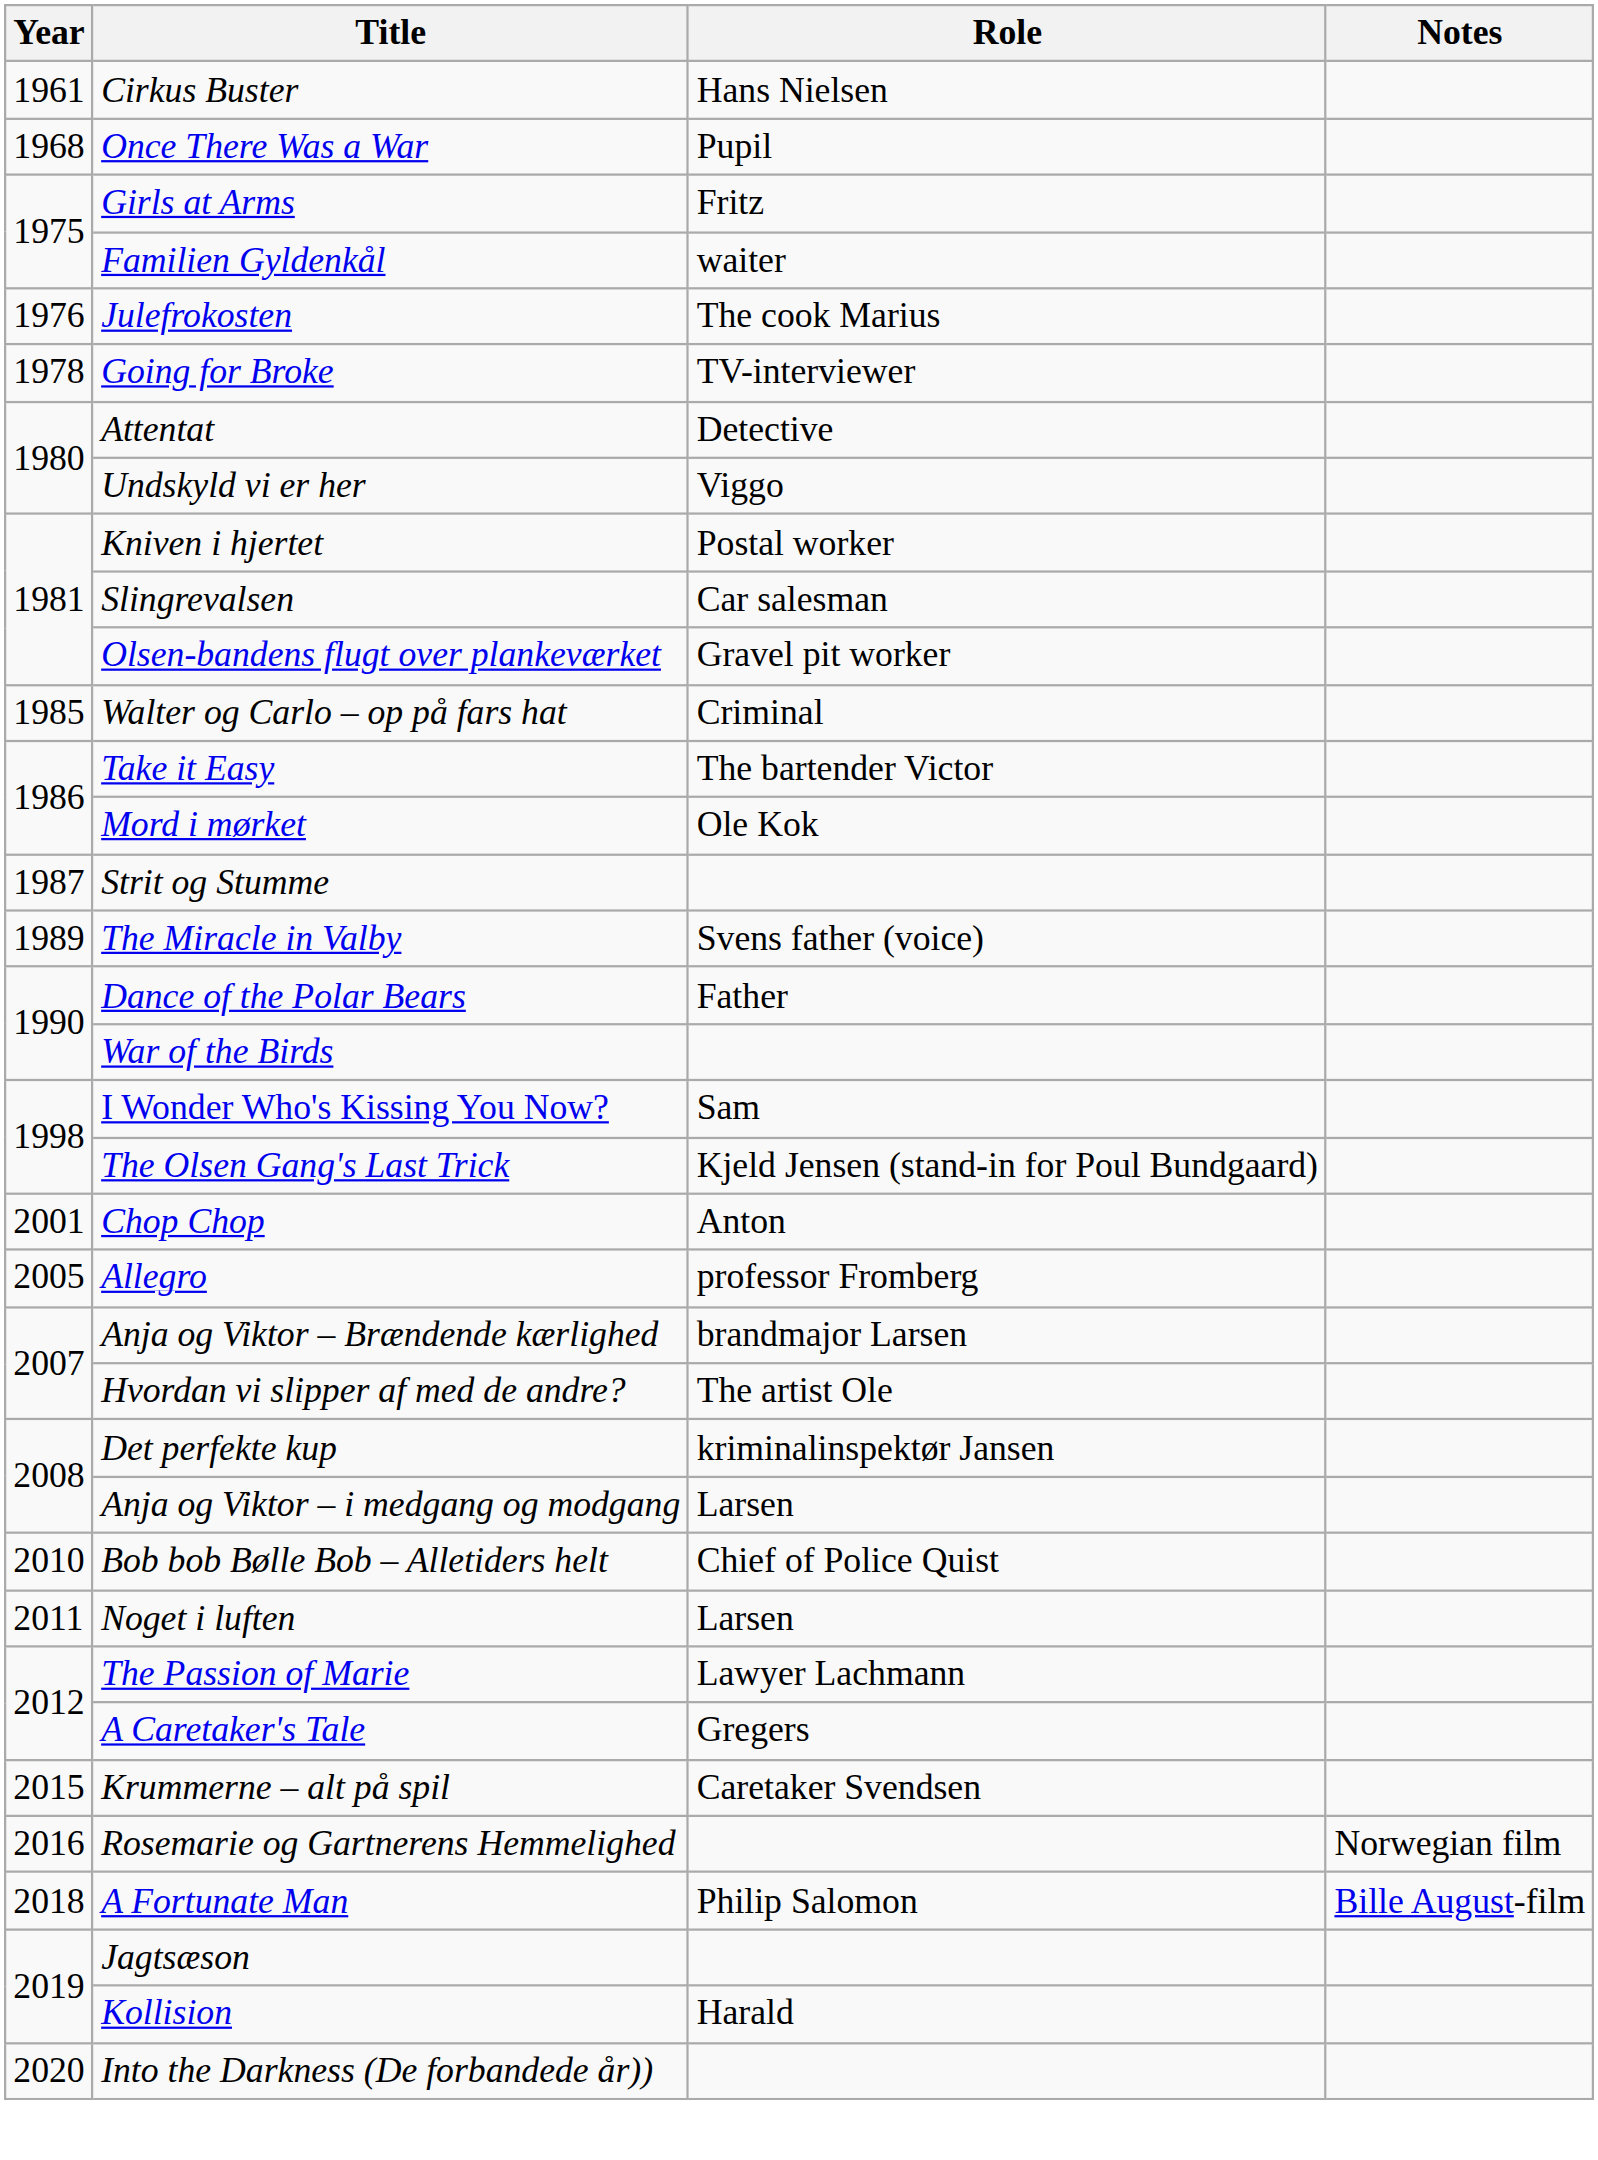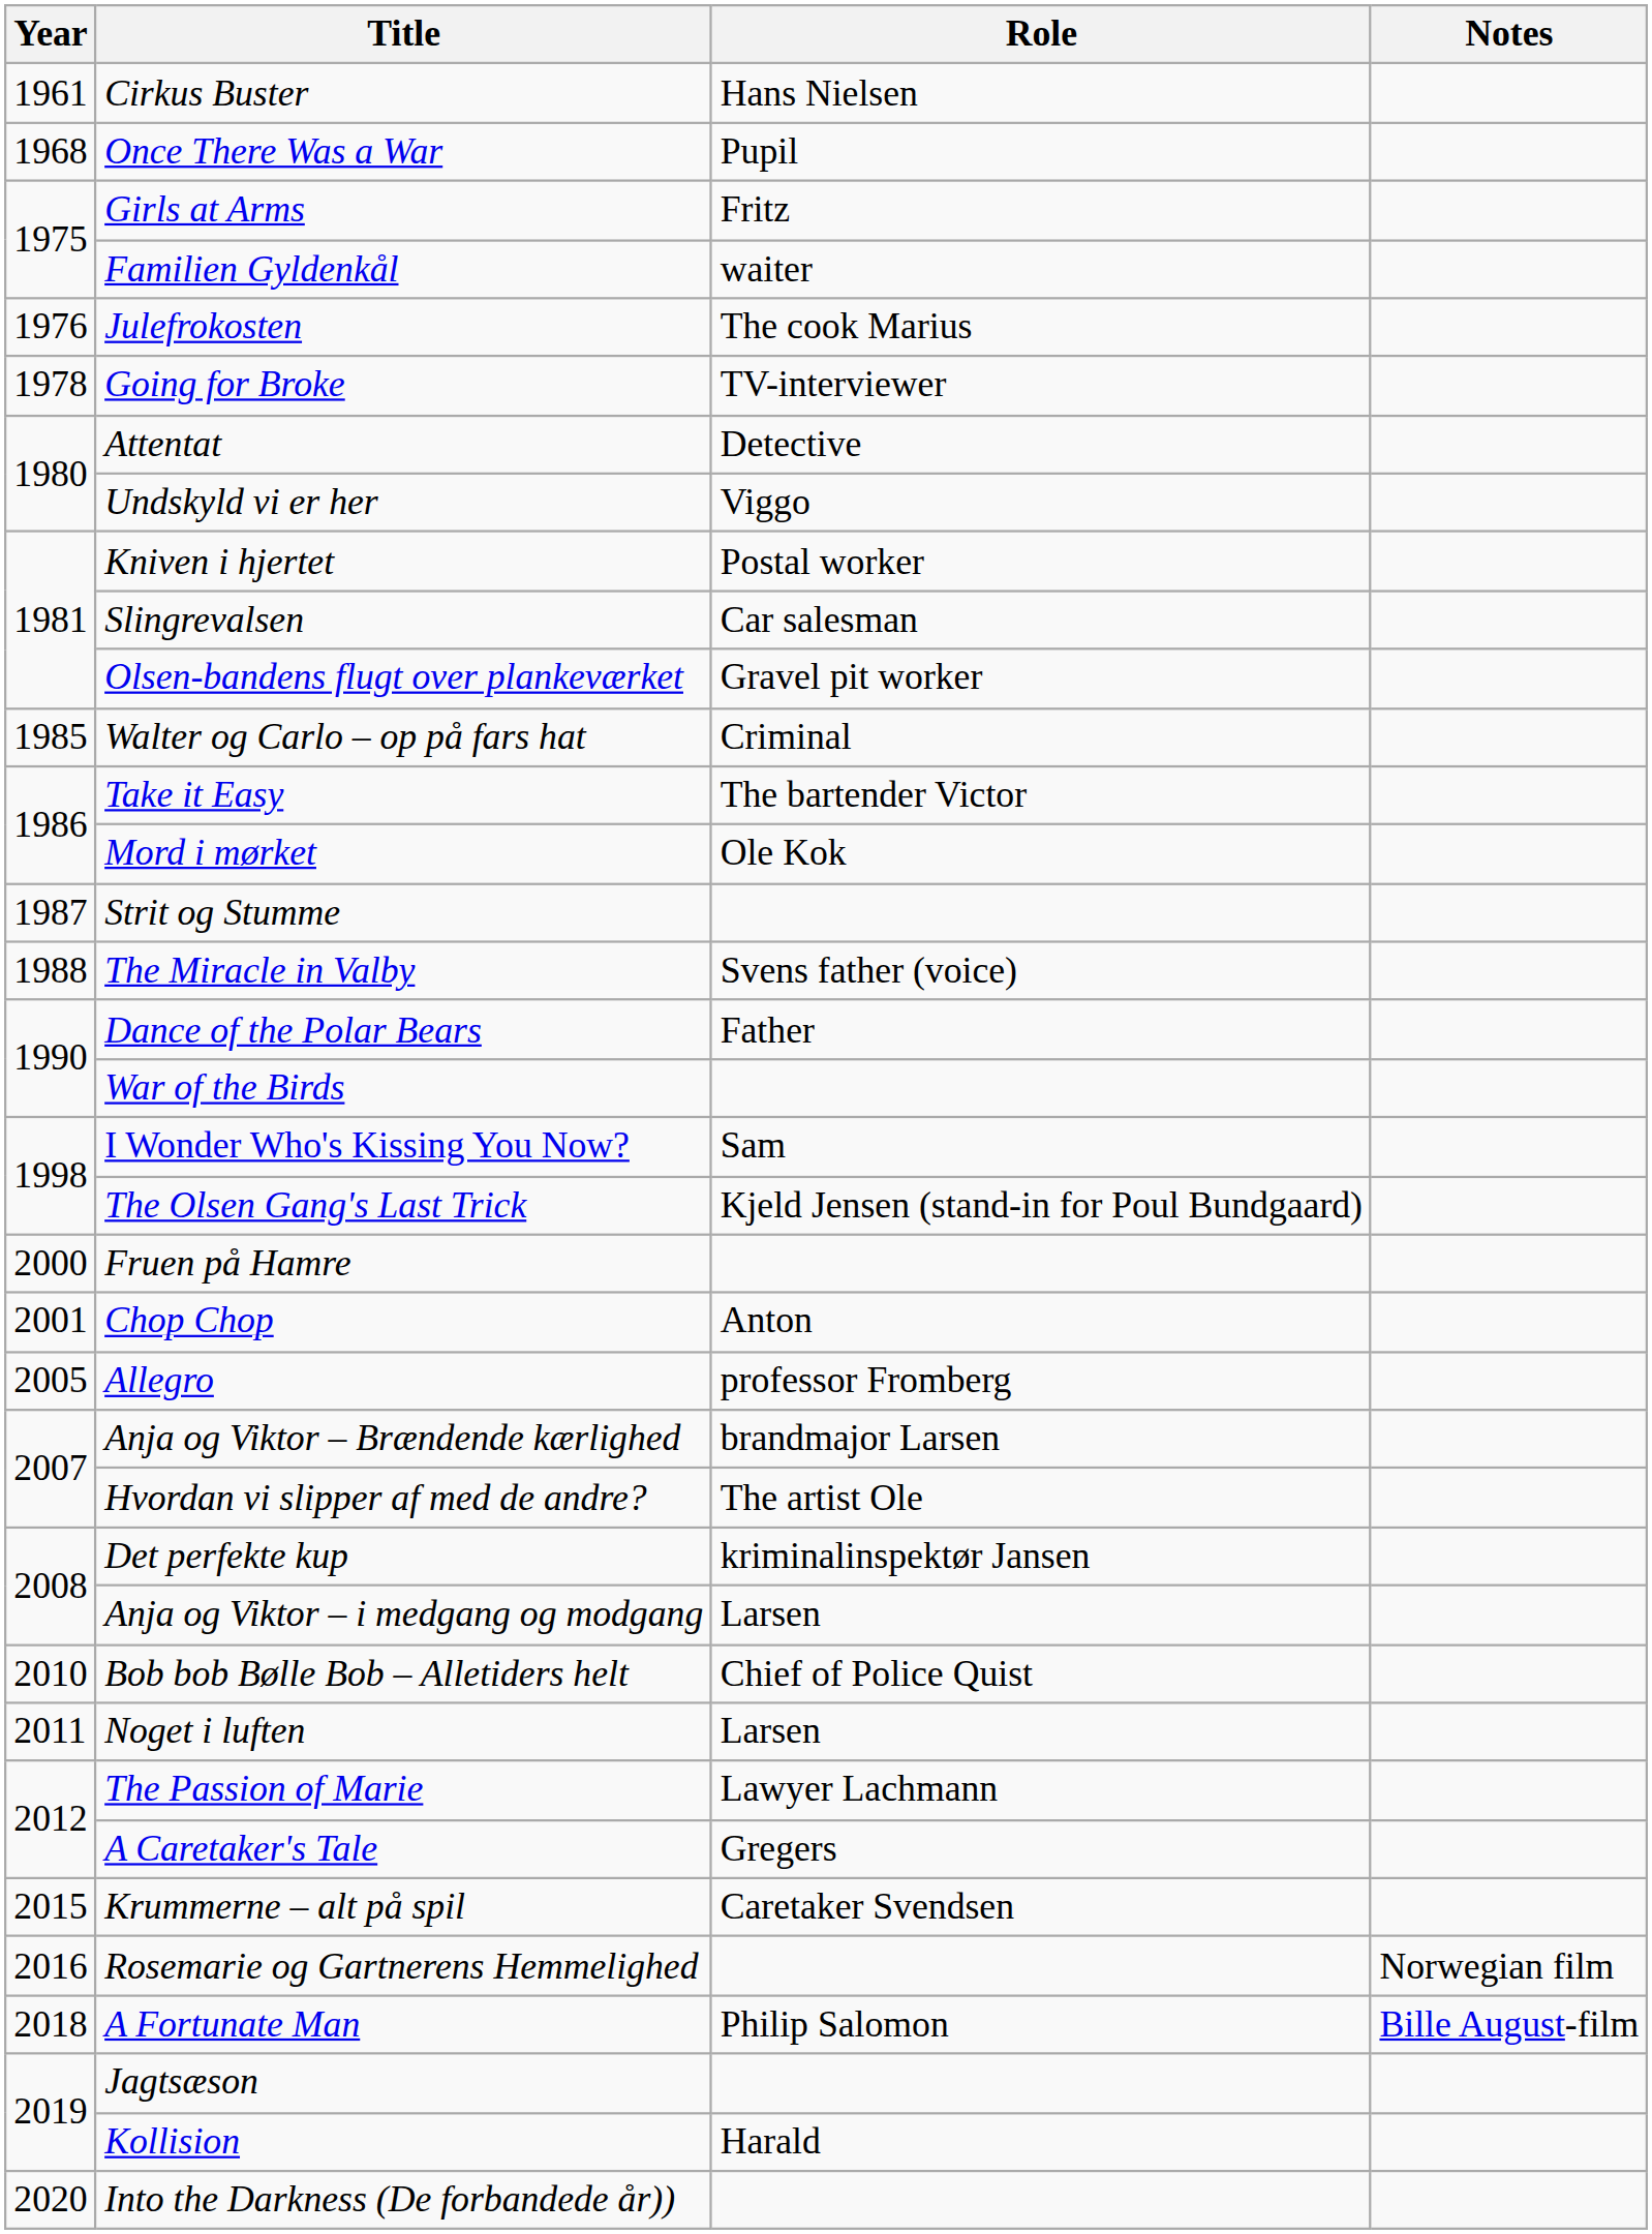The Miracle in Valby | Year: 1989 -> 1988
+ row: 2000 | Fruen på Hamre
